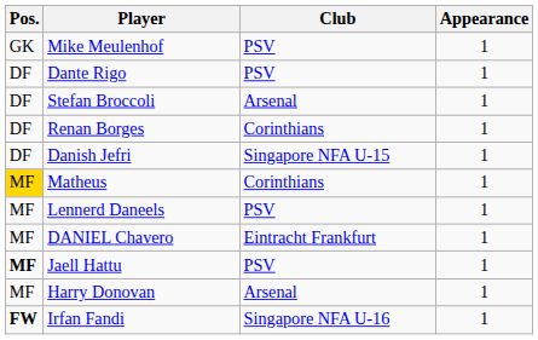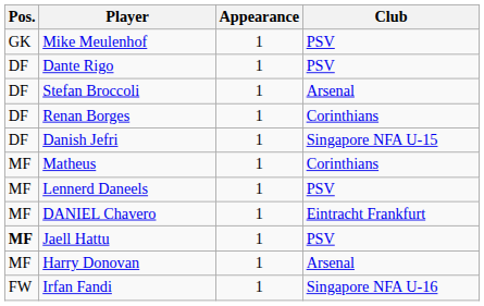columns swapped: Club <-> Appearance
Matheus | Pos.: gold background -> no background
Irfan Fandi | Pos.: bold -> normal
